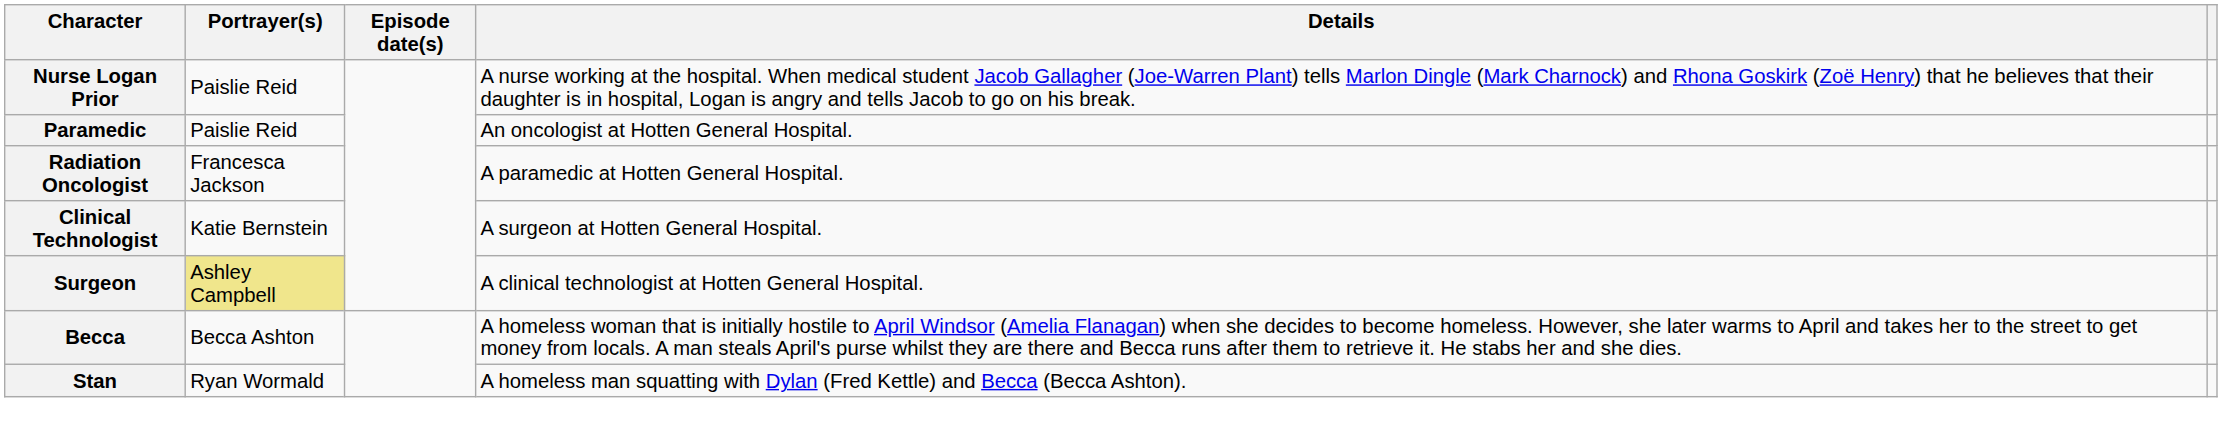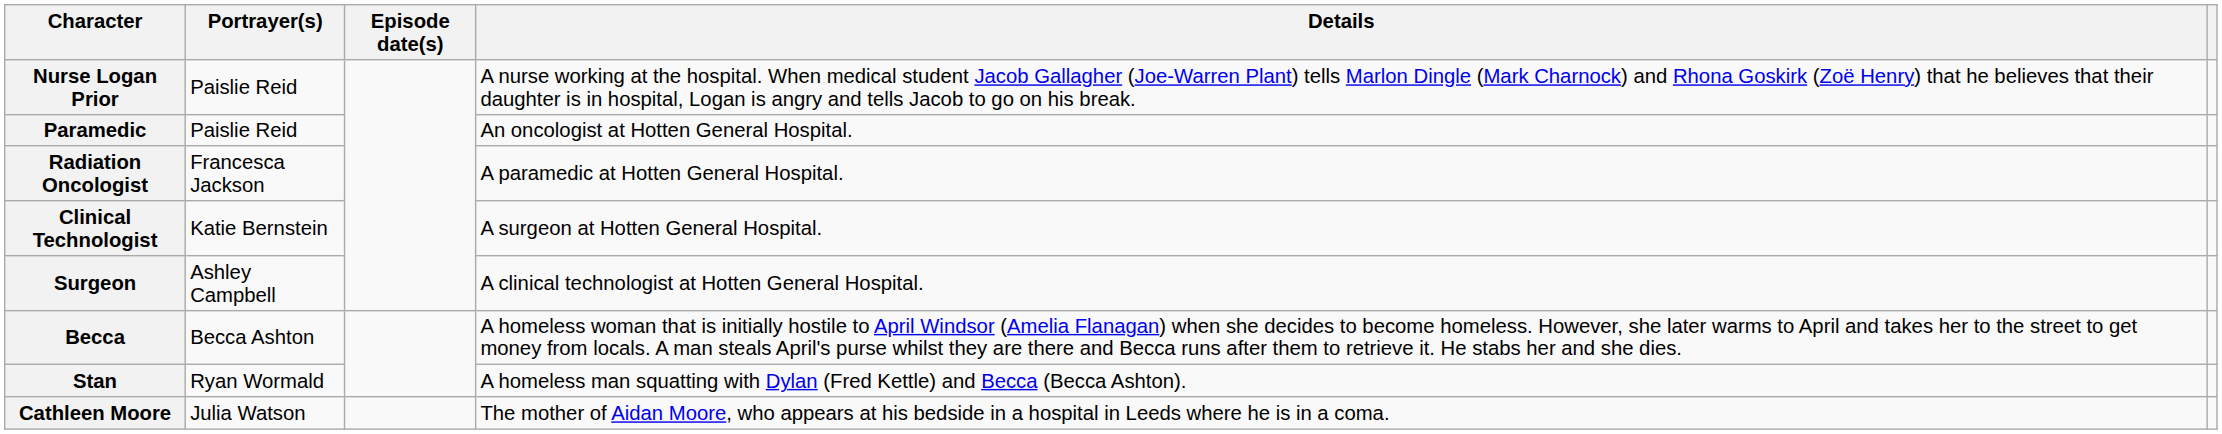Surgeon | Portrayer(s): khaki background -> no background
+ row: Cathleen Moore | Julia Watson | The mother of Aidan Moore, who appears at his bedside in a hospital in Leeds where he is in a coma.
